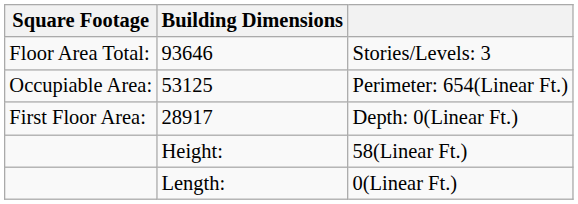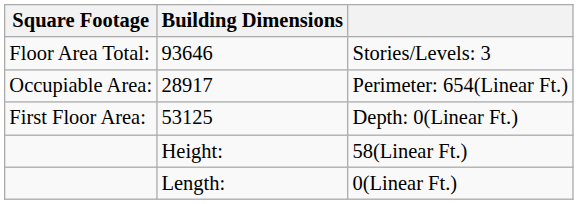Perimeter: 654(Linear Ft.) | Building Dimensions: 53125 -> 28917
Depth: 0(Linear Ft.) | Building Dimensions: 28917 -> 53125
